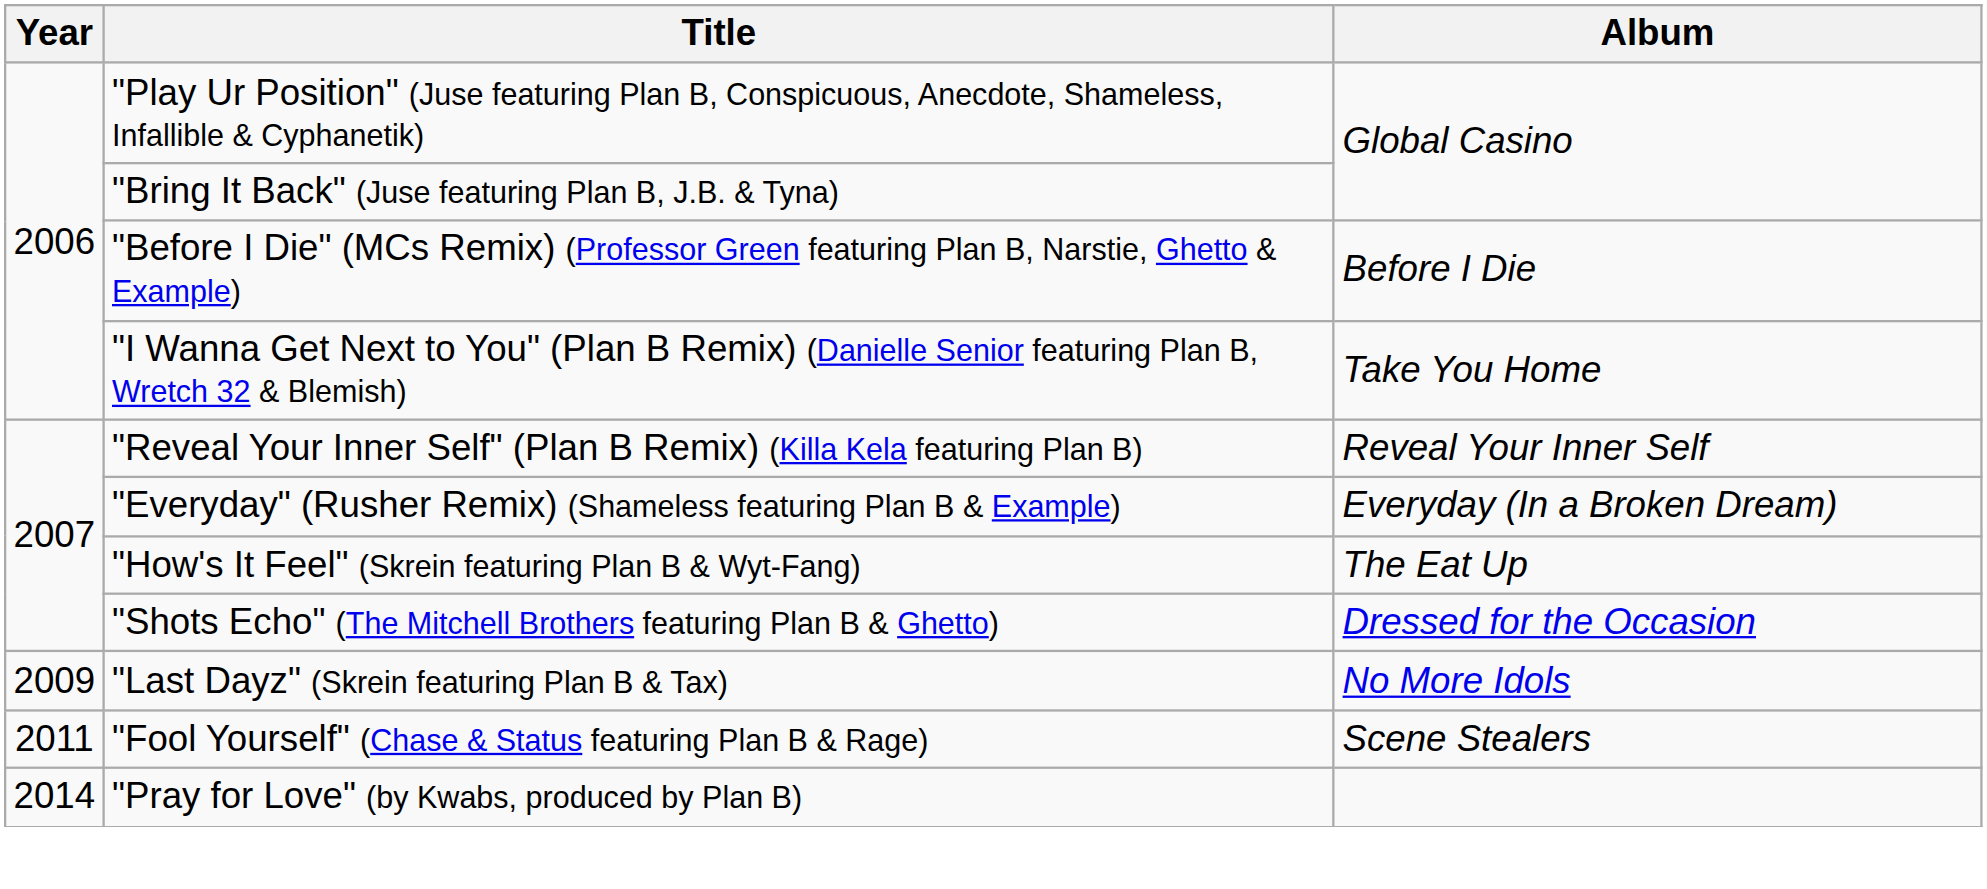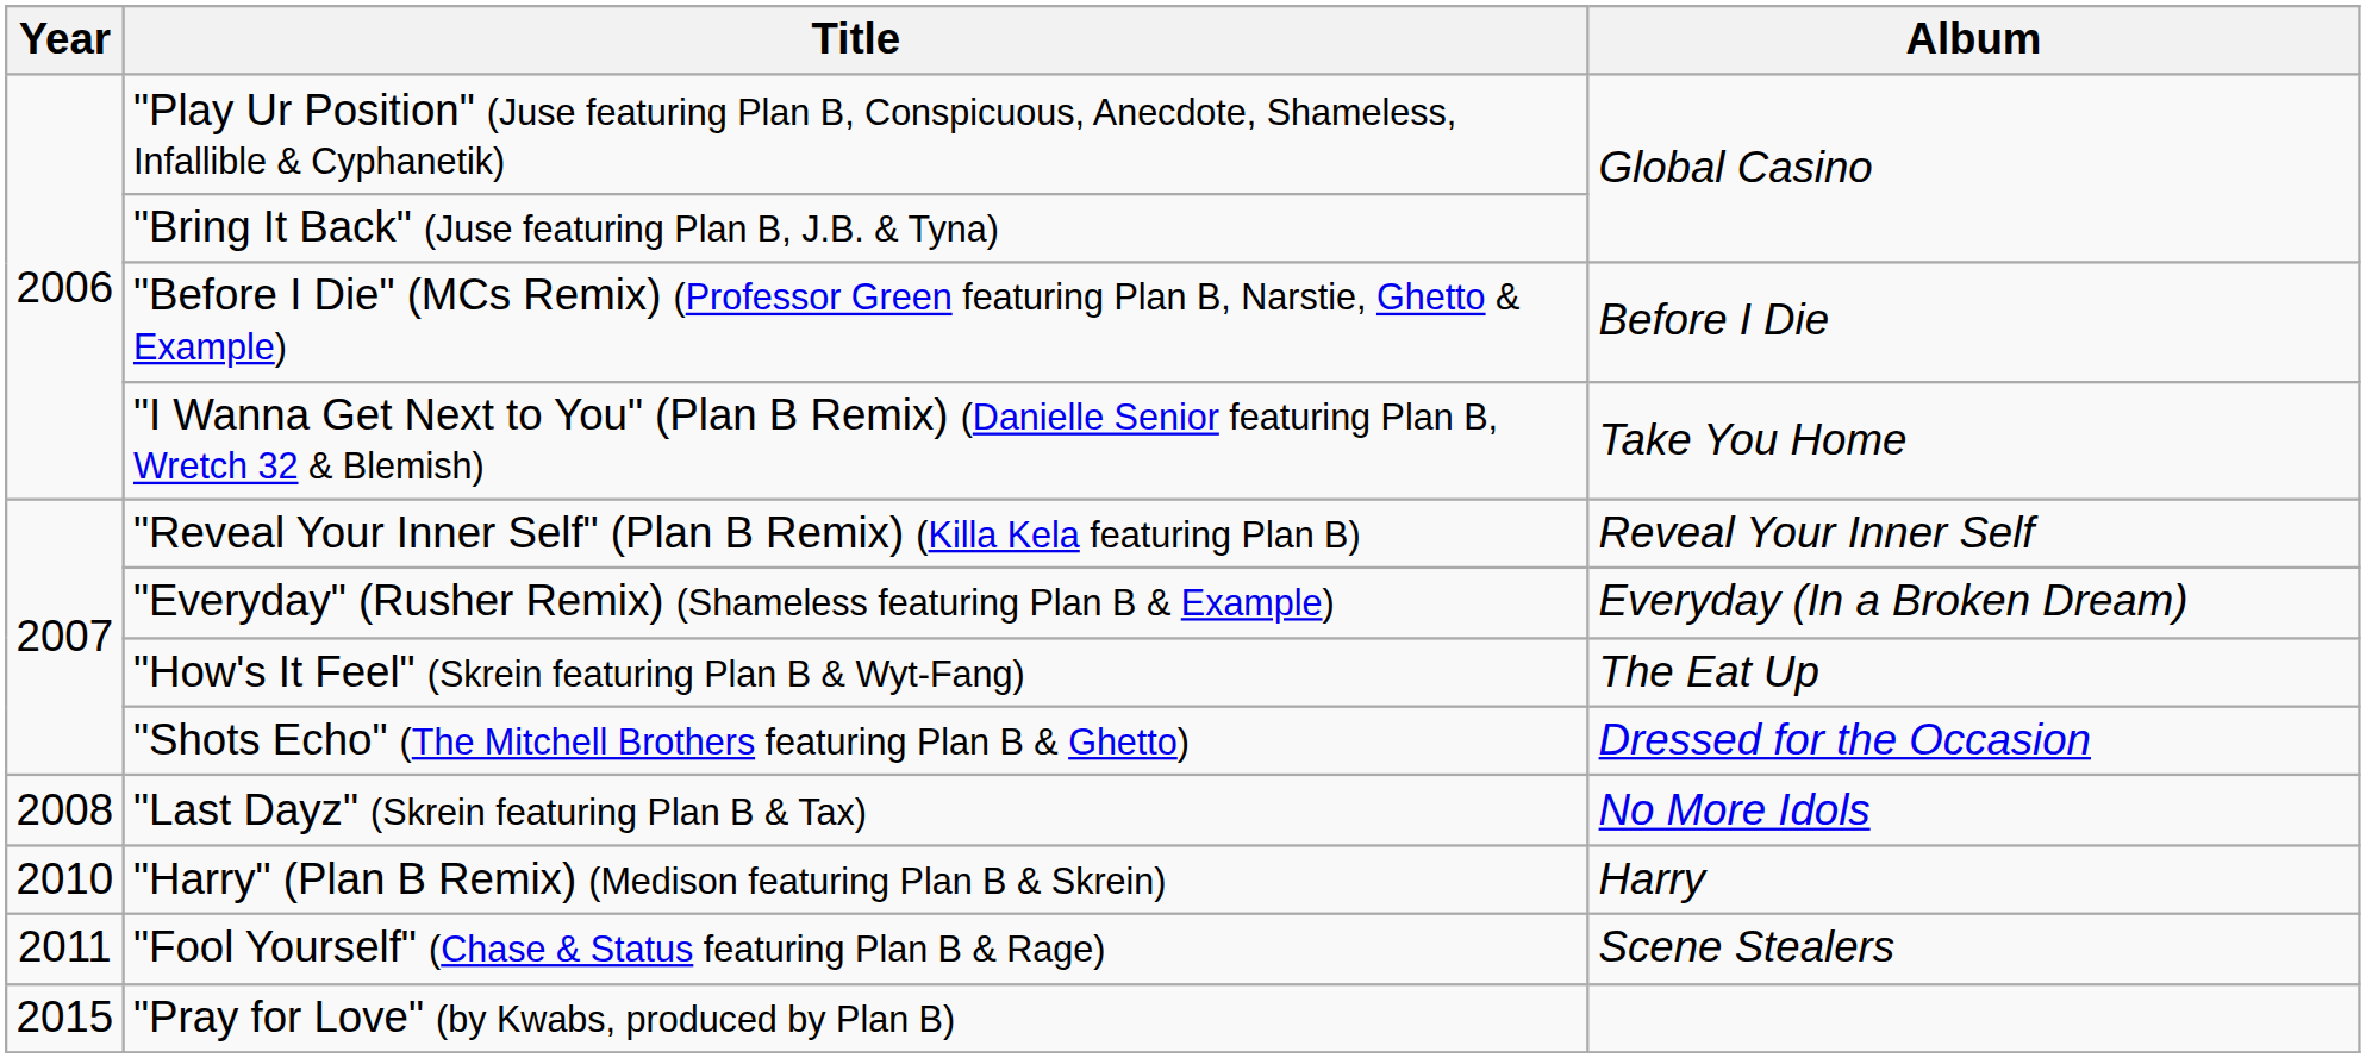"Last Dayz" (Skrein featuring Plan B & Tax) | Year: 2009 -> 2008
+ row: 2010 | "Harry" (Plan B Remix) (Medison featuring Plan B & Skrein) | Harry
"Pray for Love" (by Kwabs, produced by Plan B) | Year: 2014 -> 2015
